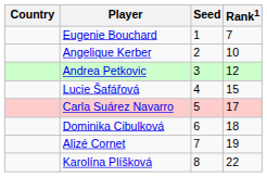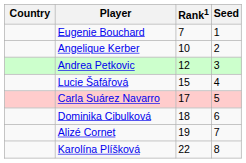columns swapped: Rank1 <-> Seed
